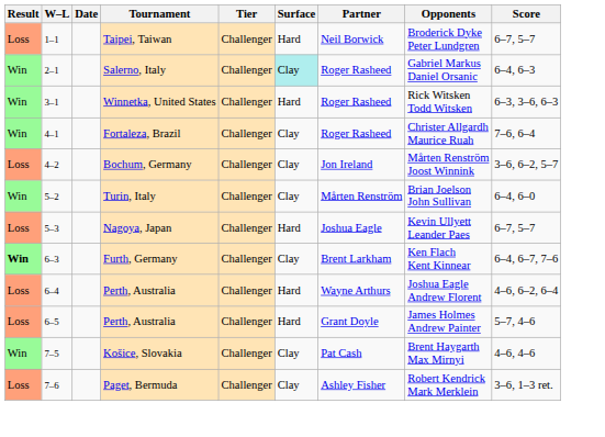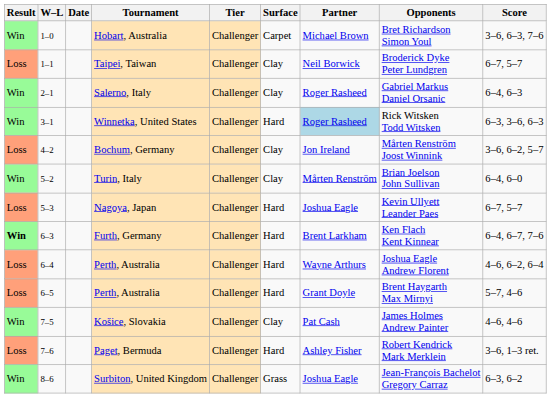+ row: Win | 1–0 | Hobart, Australia | Challenger | Carpet | Michael Brown | Bret Richardson Simon Youl | 3–6, 6–3, 7–6
Taipei, Taiwan | Surface: Hard -> Clay
Salerno, Italy | Surface: paleturquoise background -> no background
Winnetka, United States | Partner: no background -> lightblue background
- row: Win | 4–1 | Fortaleza, Brazil | Challenger | Clay | Roger Rasheed | Christer Allgardh Maurice Ruah | 7–6, 6–4
Furth, Germany | Surface: Clay -> Hard
6–5 / Perth, Australia | Opponents: James Holmes Andrew Painter -> Brent Haygarth Max Mirnyi
Košice, Slovakia | Opponents: Brent Haygarth Max Mirnyi -> James Holmes Andrew Painter
Paget, Bermuda | Surface: Clay -> Hard
+ row: Win | 8–6 | Surbiton, United Kingdom | Challenger | Grass | Joshua Eagle | Jean-François Bachelot Gregory Carraz | 6–3, 6–2
